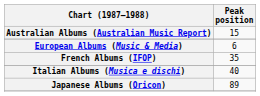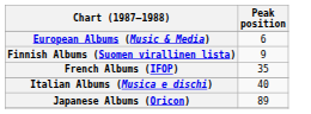- row: Australian Albums (Australian Music Report) | 15
+ row: Finnish Albums (Suomen virallinen lista) | 9
